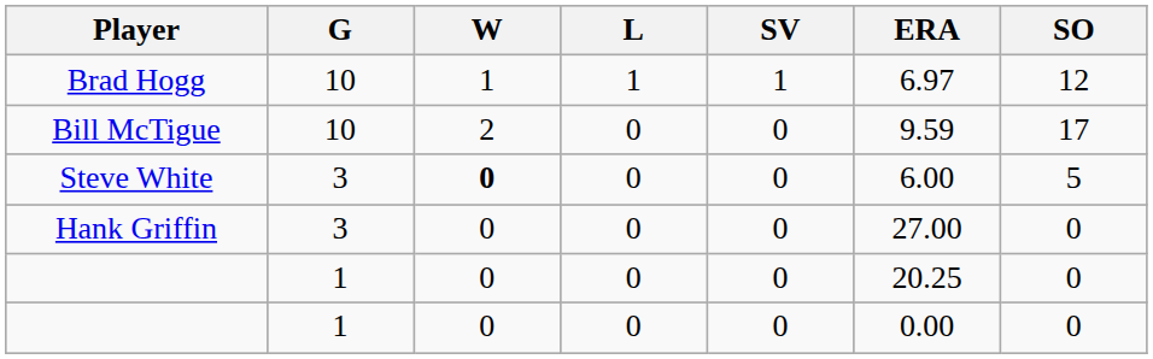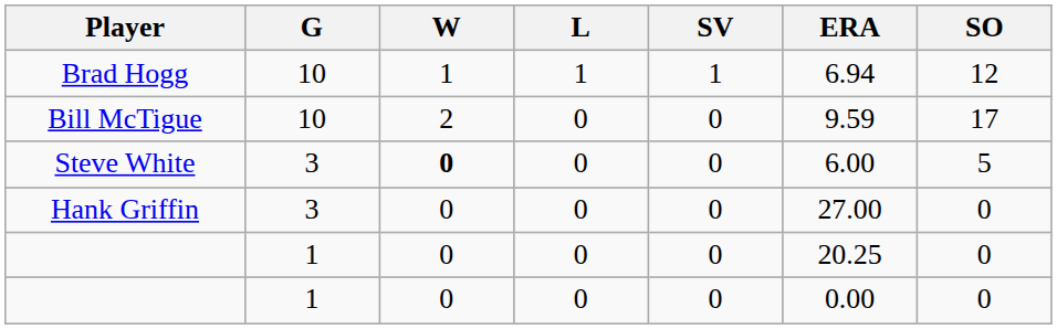Brad Hogg | ERA: 6.97 -> 6.94
